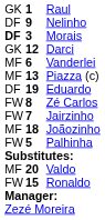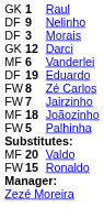Morais | column 1: bold -> normal
- row: MF | 13 | Piazza (c)
